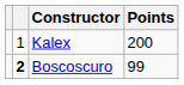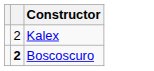- column: Points | 200 | 99
Kalex | column 2: 1 -> 2
